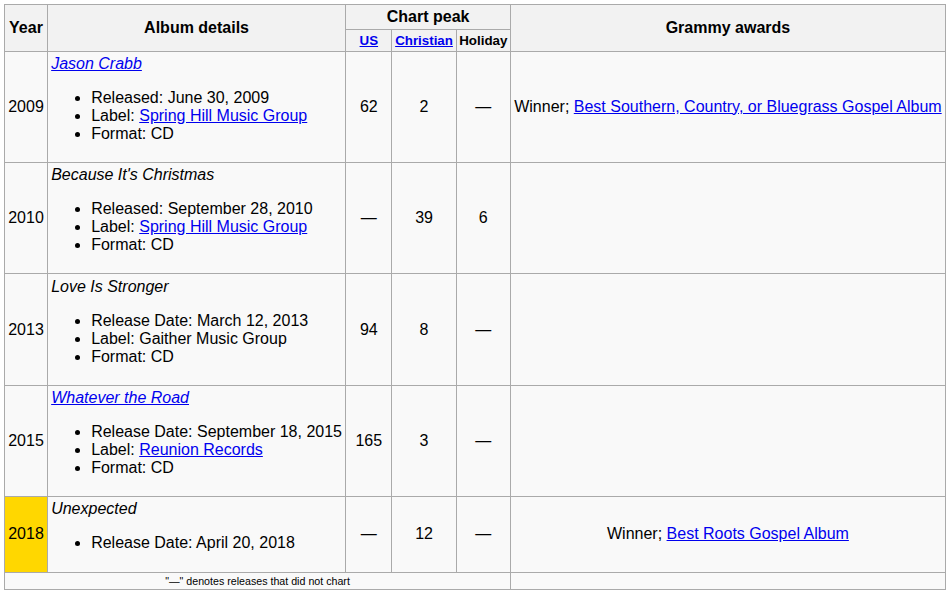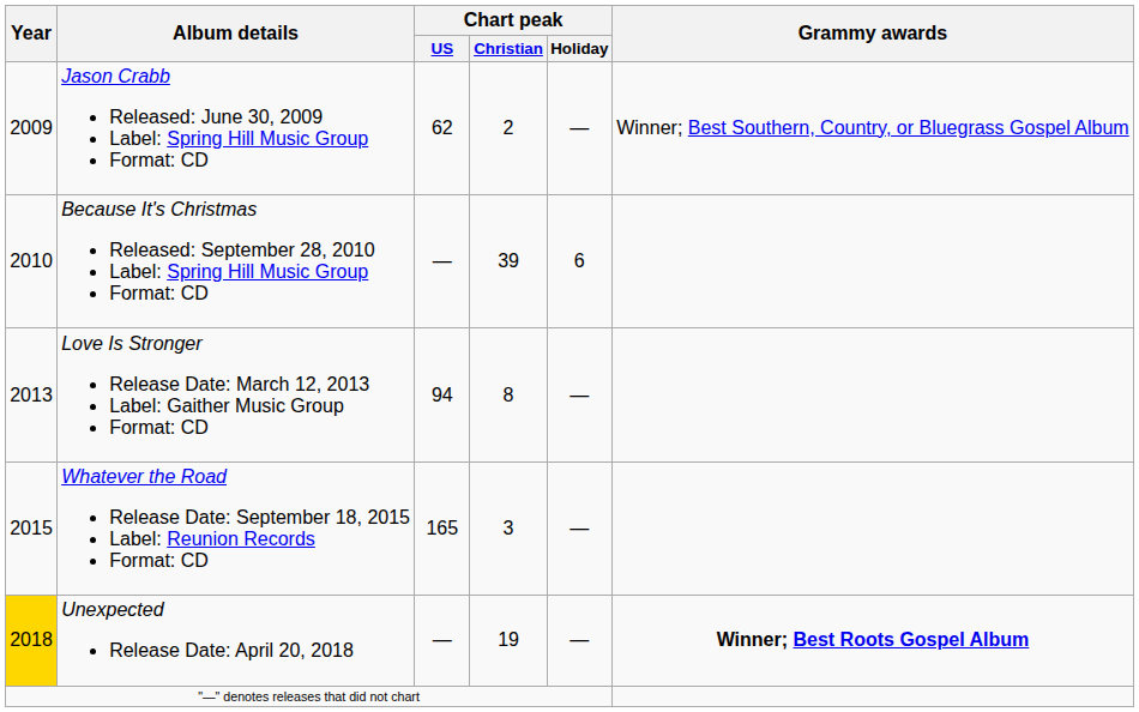Unexpected Release Date: April 20, 2018 | Chart peak / Christian: 12 -> 19
Unexpected Release Date: April 20, 2018 | Grammy awards: normal -> bold
